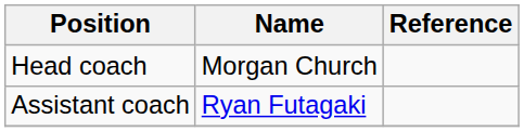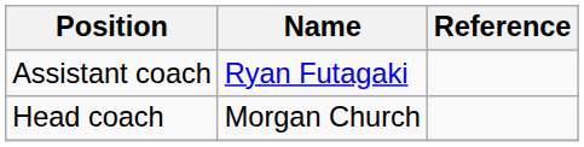rows swapped: Head coach <-> Assistant coach
